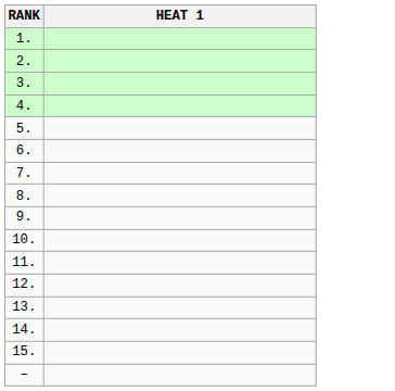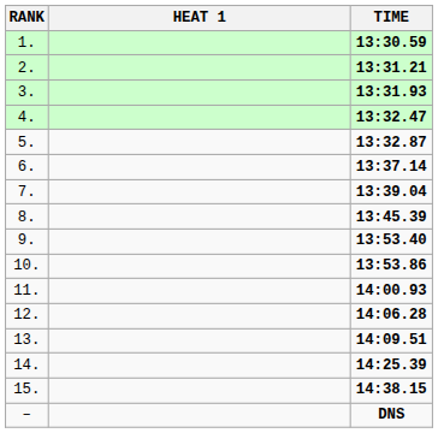+ column: TIME | 13:30.59 | 13:31.21 | 13:31.93 | 13:32.47 | 13:32.87 | 13:37.14 | 13:39.04 | 13:45.39 | 13:53.40 | 13:53.86 | 14:00.93 | 14:06.28 | 14:09.51 | 14:25.39 | 14:38.15 | DNS
